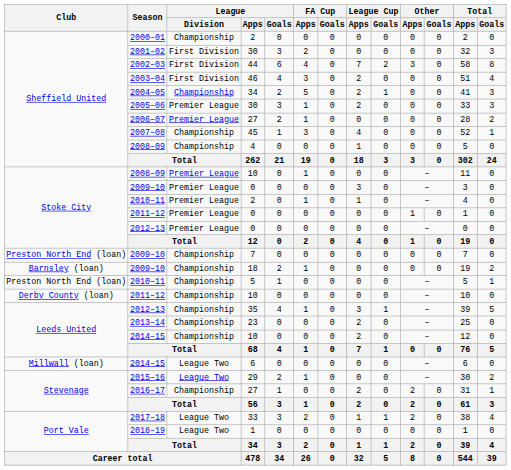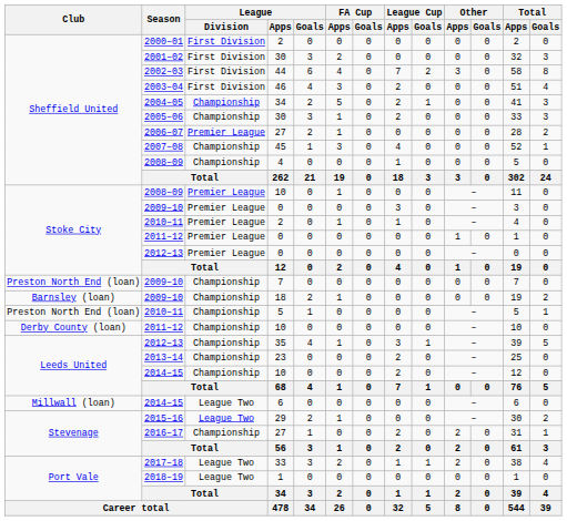2000–01 | League / Division: Championship -> First Division
2005–06 | League / Division: Premier League -> Championship
